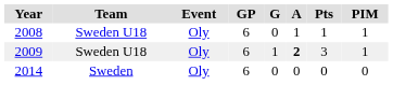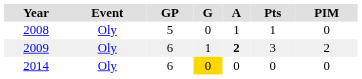- column: Team | Sweden U18 | Sweden U18 | Sweden
2008 | GP: 6 -> 5
2008 | PIM: 1 -> 0
2009 | PIM: 1 -> 2
2014 | G: no background -> gold background
